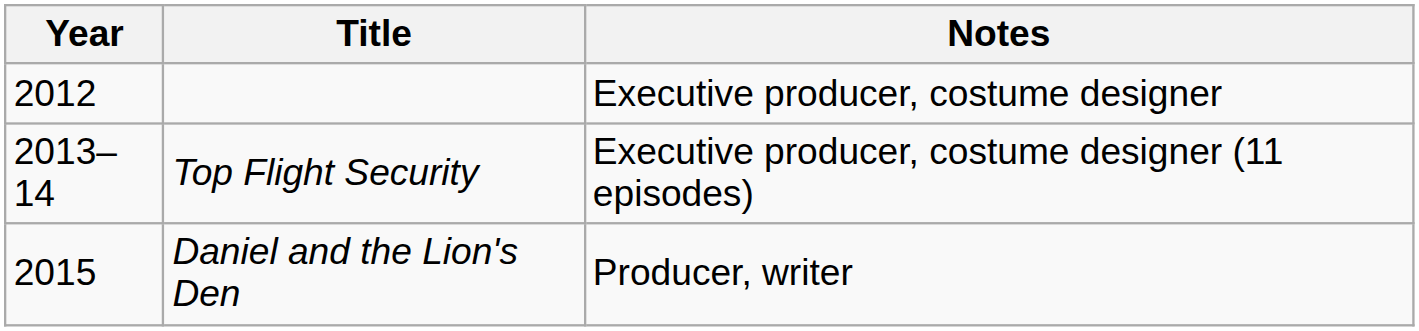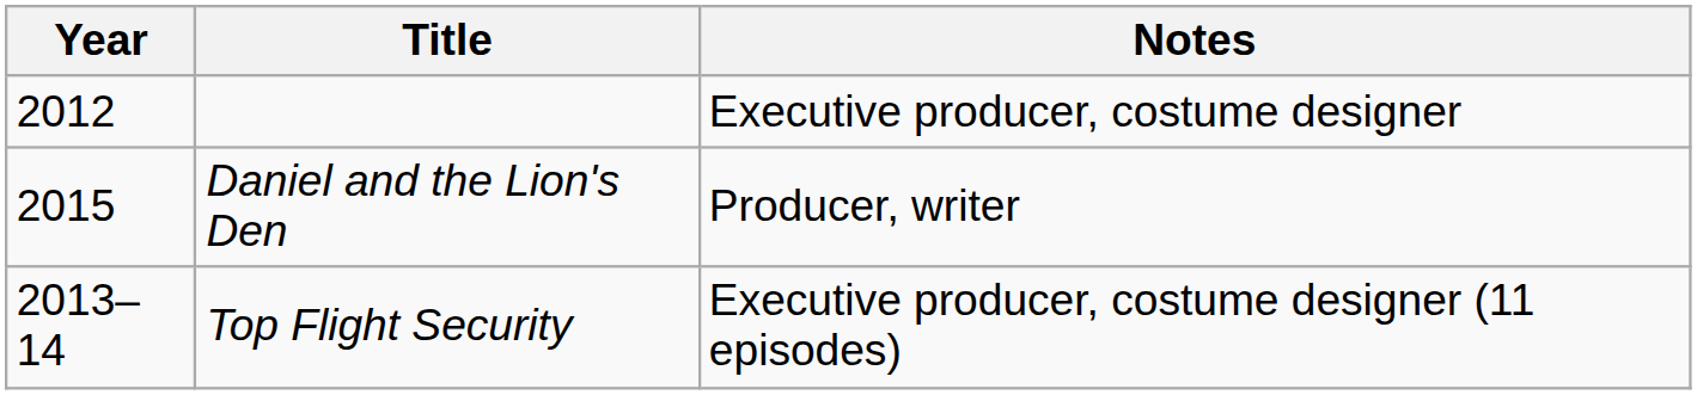rows swapped: Top Flight Security <-> Daniel and the Lion's Den
